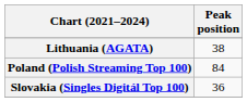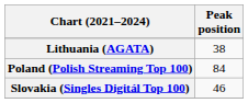Slovakia (Singles Digitál Top 100) | Peak position: 36 -> 46
